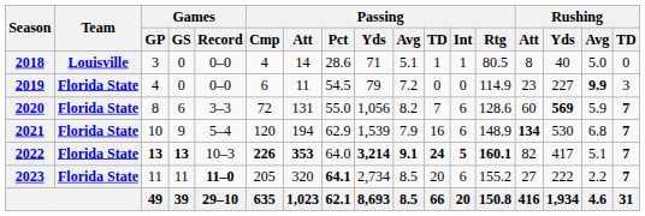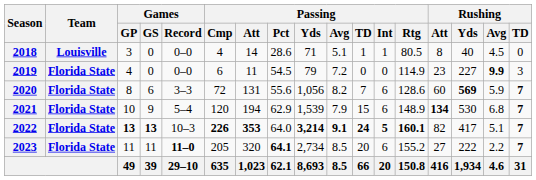2018 | Rushing / Avg: 5.0 -> 4.5
2020 | Passing / Pct: 55.0 -> 55.6
2021 | Passing / TD: 16 -> 15
